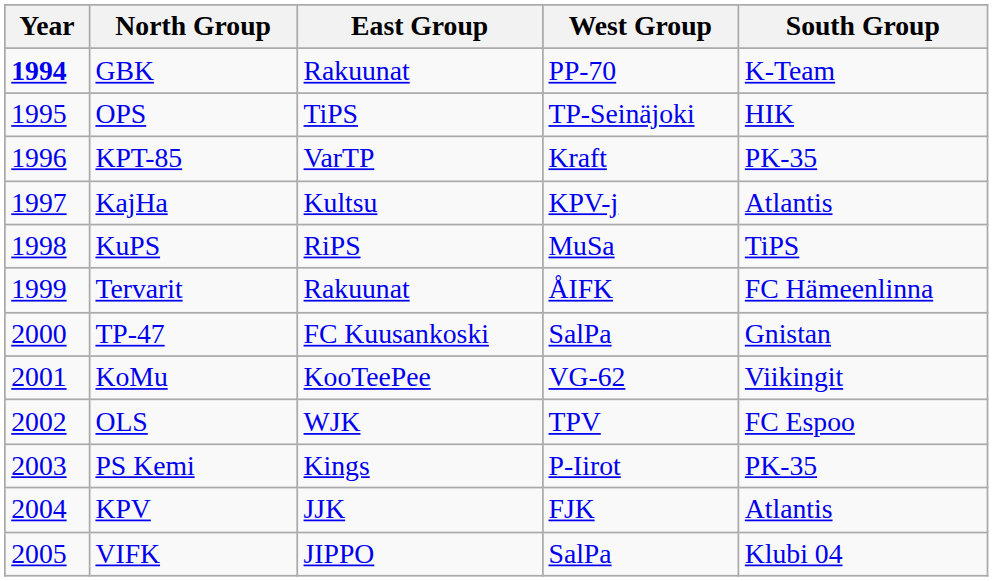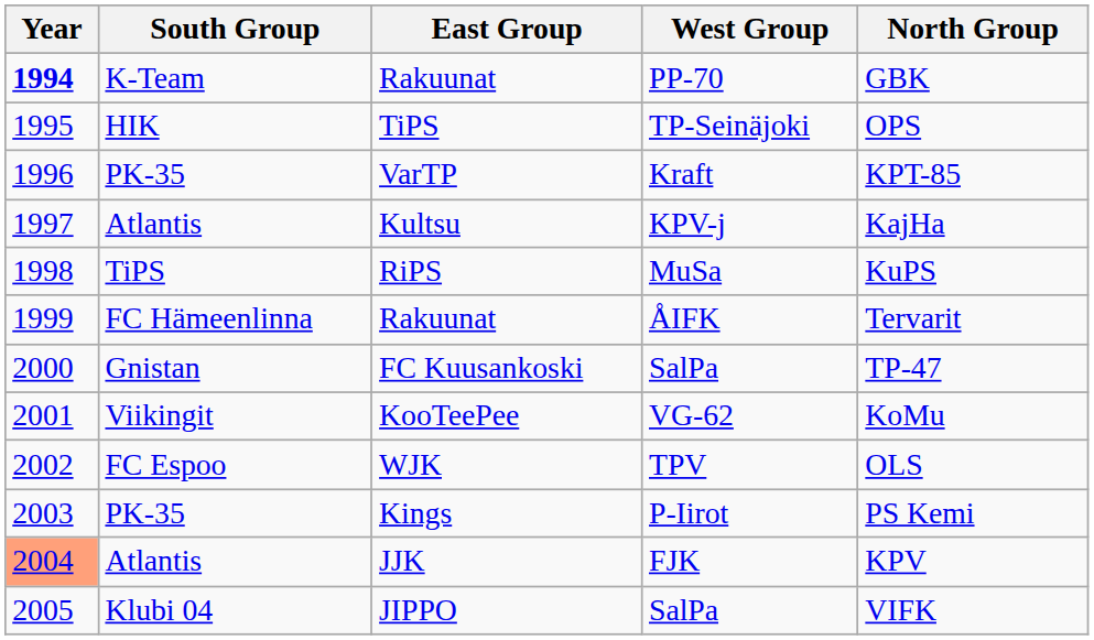columns swapped: South Group <-> North Group
JJK | Year: no background -> lightsalmon background
